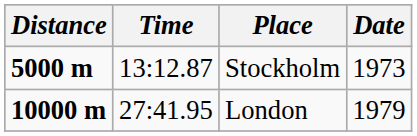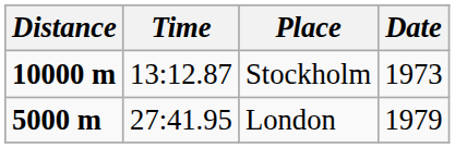Stockholm | Distance: 5000 m -> 10000 m
London | Distance: 10000 m -> 5000 m
